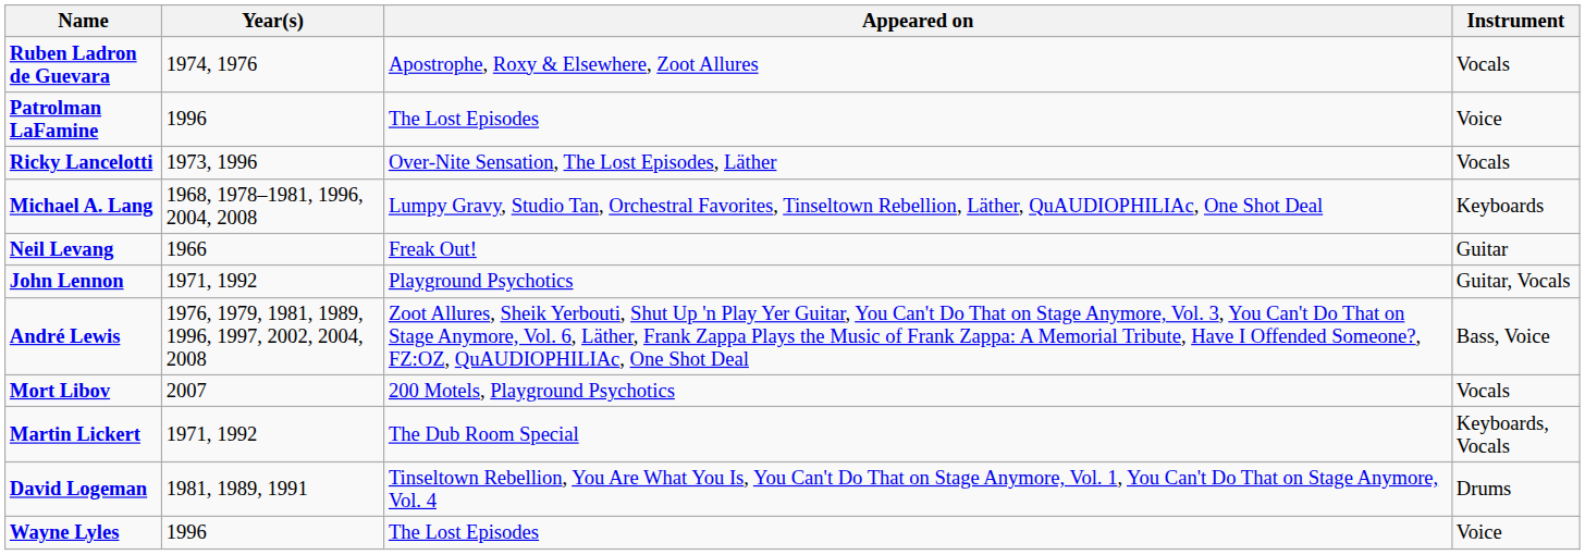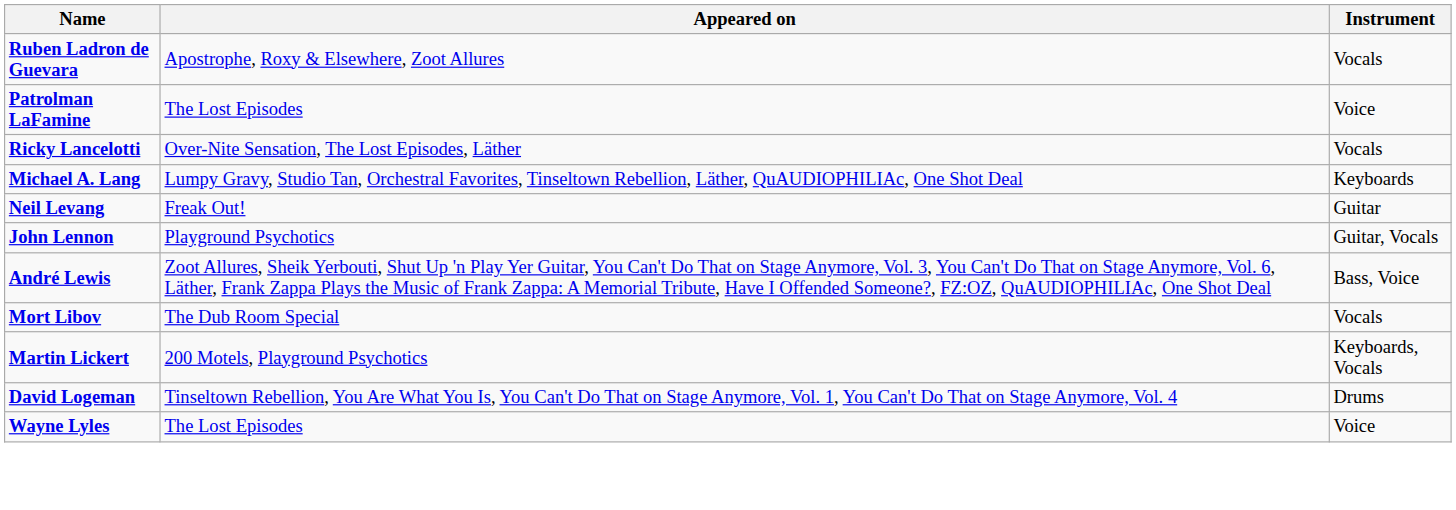- column: Year(s) | 1974, 1976 | 1996 | 1973, 1996 | 1968, 1978–1981, 1996, 2004, 2008 | 1966 | 1971, 1992 | 1976, 1979, 1981, 1989, 1996, 1997, 2002, 2004, 2008 | 2007 | 1971, 1992 | 1981, 1989, 1991 | 1996
Mort Libov | Appeared on: 200 Motels, Playground Psychotics -> The Dub Room Special
Martin Lickert | Appeared on: The Dub Room Special -> 200 Motels, Playground Psychotics
